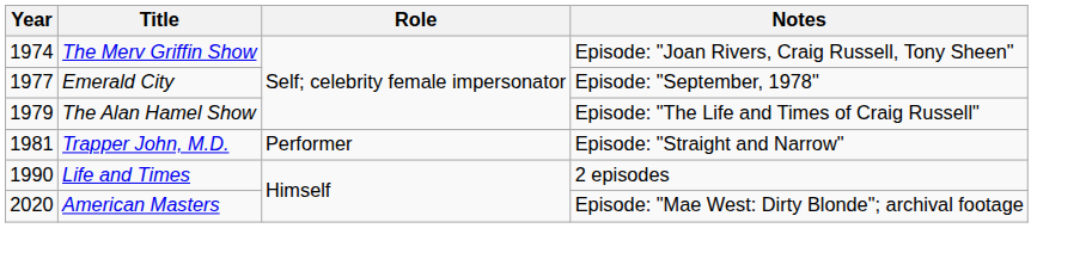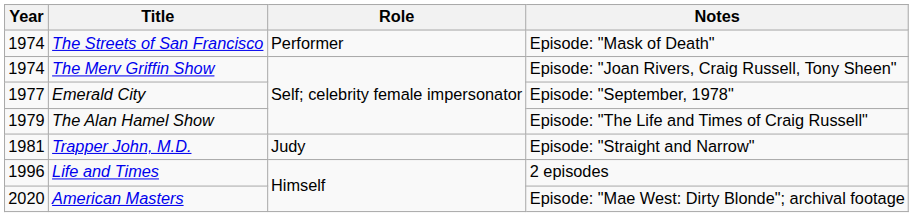+ row: 1974 | The Streets of San Francisco | Performer | Episode: "Mask of Death"
Trapper John, M.D. | Role: Performer -> Judy
Life and Times | Year: 1990 -> 1996
